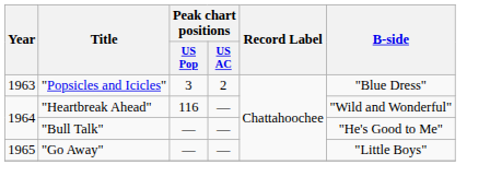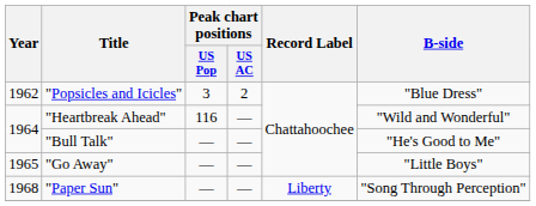"Popsicles and Icicles" | Year: 1963 -> 1962
+ row: 1968 | "Paper Sun" | — | — | Liberty | "Song Through Perception"
